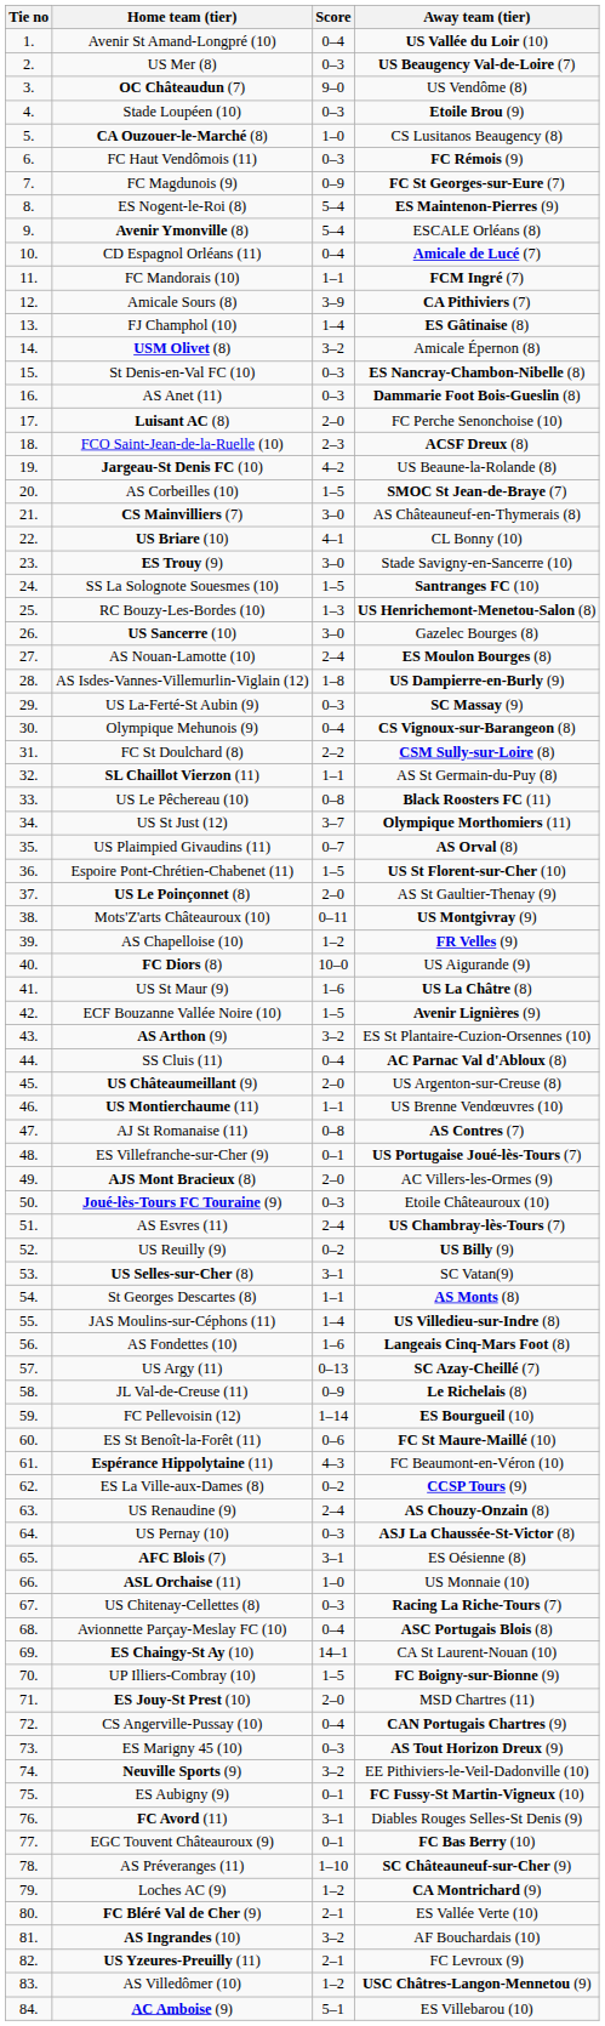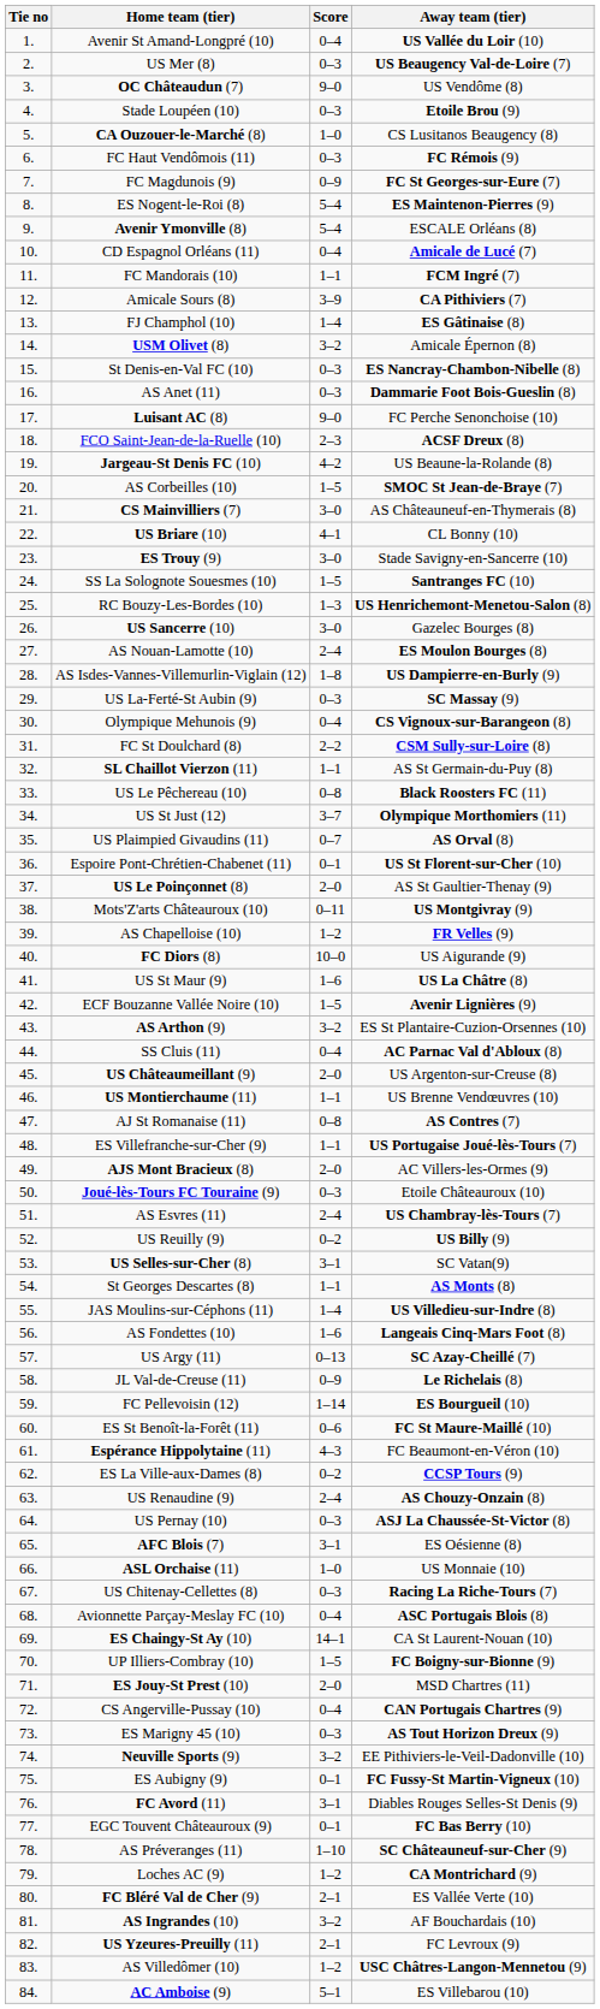Luisant AC (8) | Score: 2–0 -> 9–0
Espoire Pont-Chrétien-Chabenet (11) | Score: 1–5 -> 0–1
ES Villefranche-sur-Cher (9) | Score: 0–1 -> 1–1
